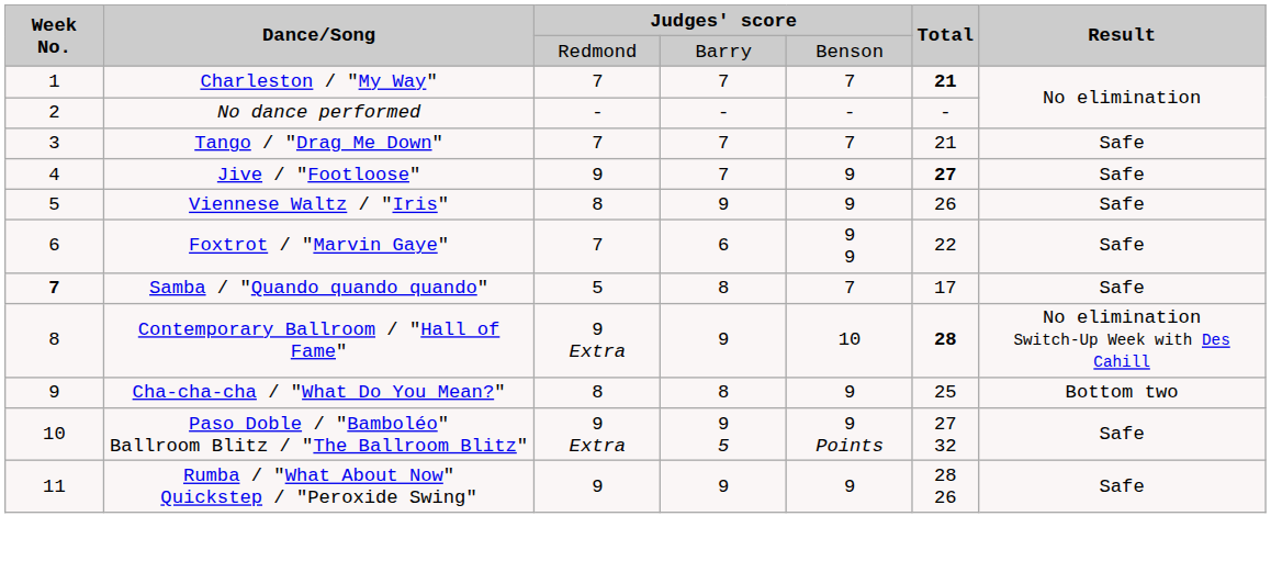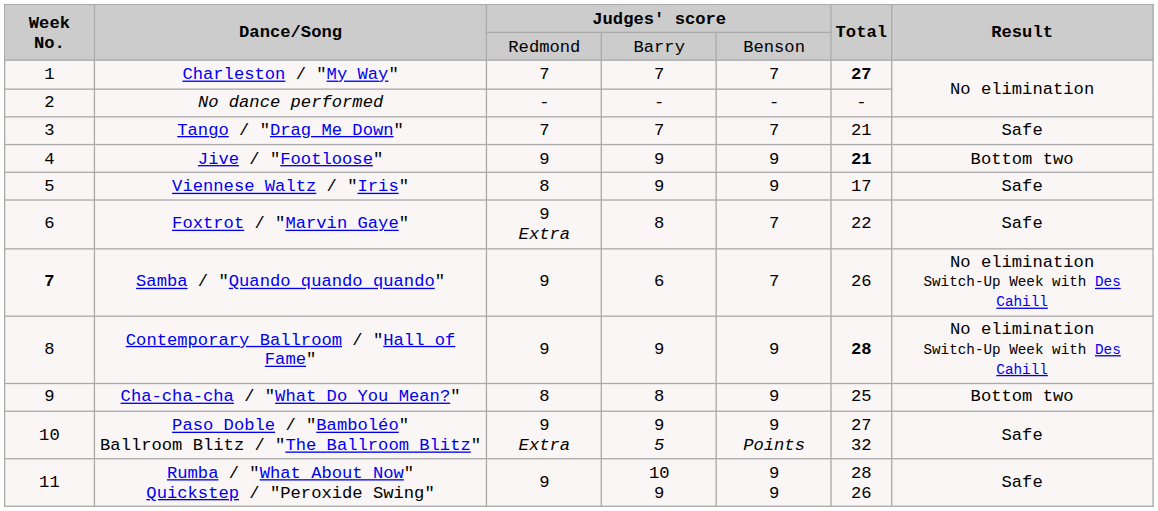Charleston / "My Way" | Total: 21 -> 27
Jive / "Footloose" | column 4: 7 -> 9
Jive / "Footloose" | Total: 27 -> 21
Jive / "Footloose" | Result: Safe -> Bottom two
Viennese Waltz / "Iris" | Total: 26 -> 17
Foxtrot / "Marvin Gaye" | column 3: 7 -> 9 Extra
Foxtrot / "Marvin Gaye" | column 4: 6 -> 8
Foxtrot / "Marvin Gaye" | column 5: 9 9 -> 7
Samba / "Quando quando quando" | column 3: 5 -> 9
Samba / "Quando quando quando" | column 4: 8 -> 6
Samba / "Quando quando quando" | Total: 17 -> 26
Samba / "Quando quando quando" | Result: Safe -> No elimination Switch-Up Week with Des Cahill
Contemporary Ballroom / "Hall of Fame" | column 3: 9 Extra -> 9
Contemporary Ballroom / "Hall of Fame" | column 5: 10 -> 9
Rumba / "What About Now" Quickstep / "Peroxide Swing" | column 4: 9 -> 10 9
Rumba / "What About Now" Quickstep / "Peroxide Swing" | column 5: 9 -> 9 9
